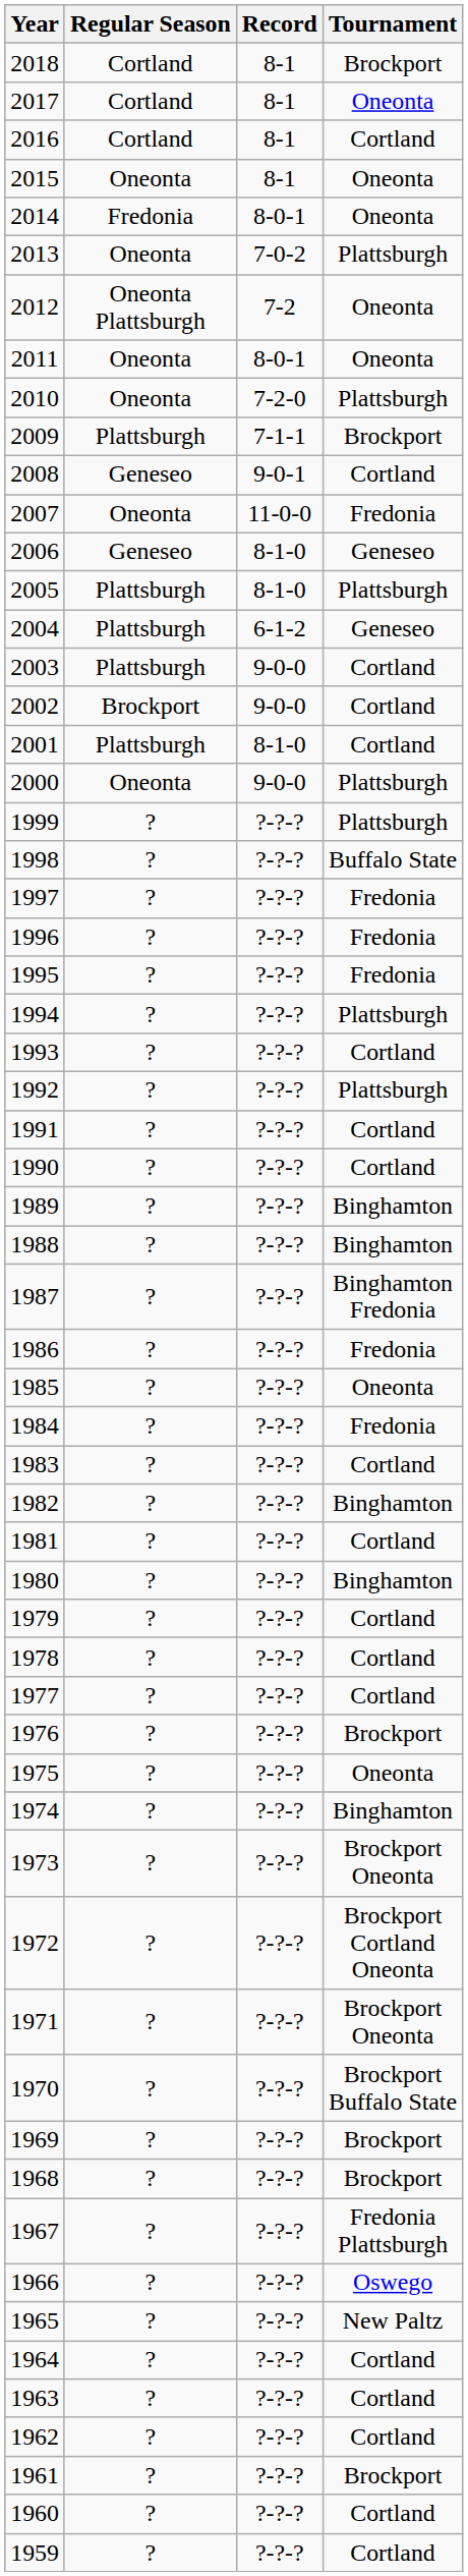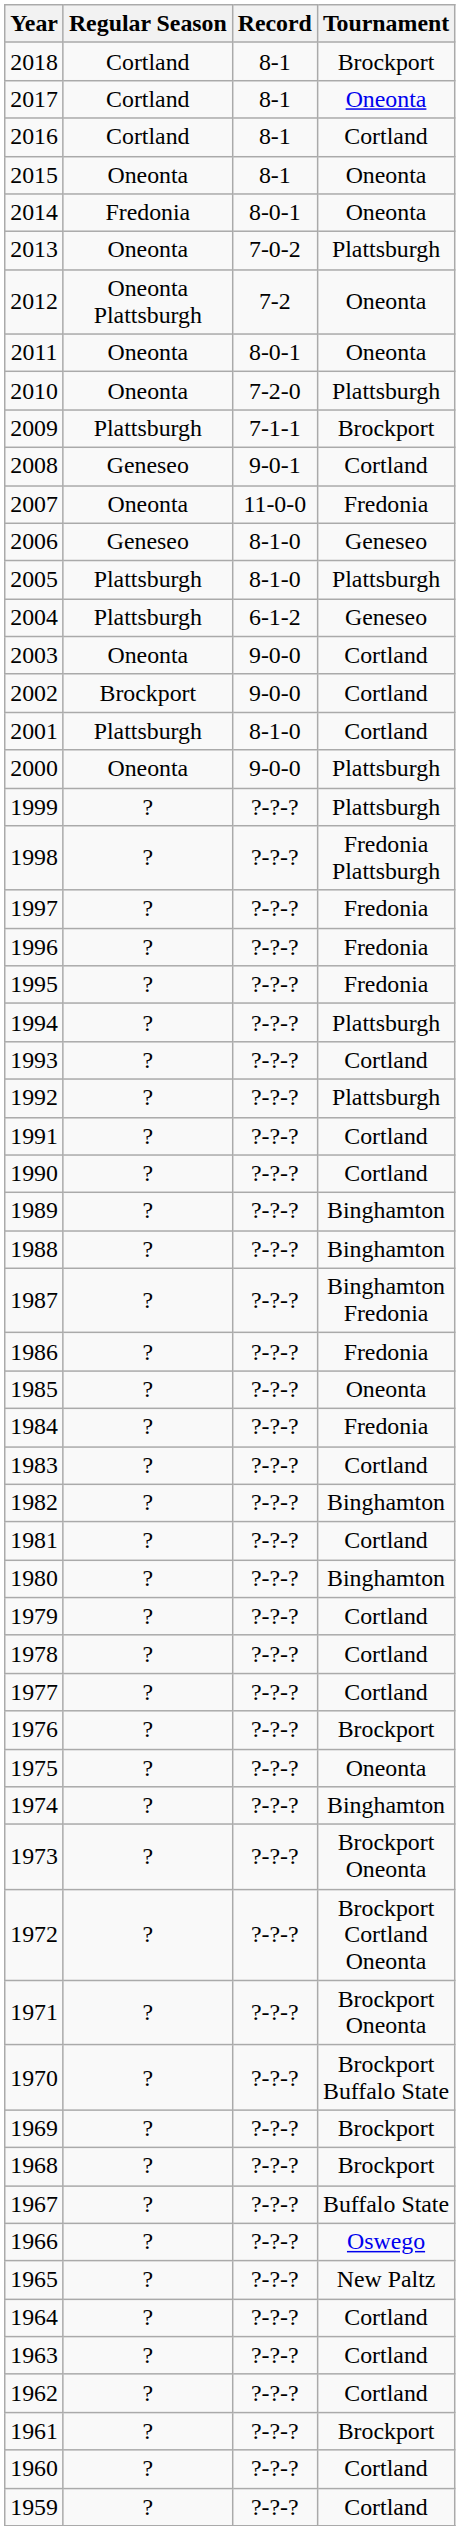2003 | Regular Season: Plattsburgh -> Oneonta
1998 | Tournament: Buffalo State -> Fredonia Plattsburgh
1967 | Tournament: Fredonia Plattsburgh -> Buffalo State
